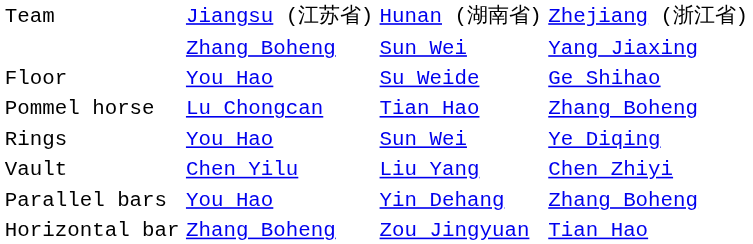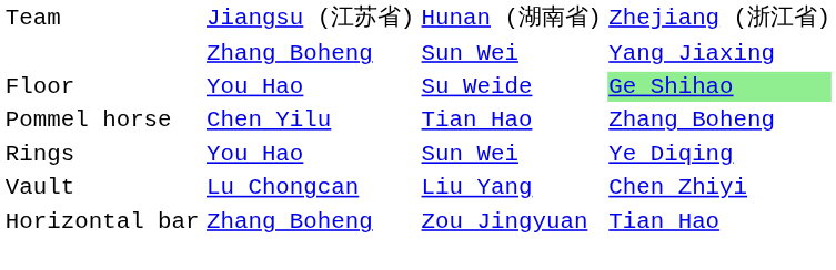Floor | column 4: no background -> lightgreen background
Pommel horse | column 2: Lu Chongcan -> Chen Yilu
Vault | column 2: Chen Yilu -> Lu Chongcan
- row: Parallel bars | You Hao | Yin Dehang | Zhang Boheng
